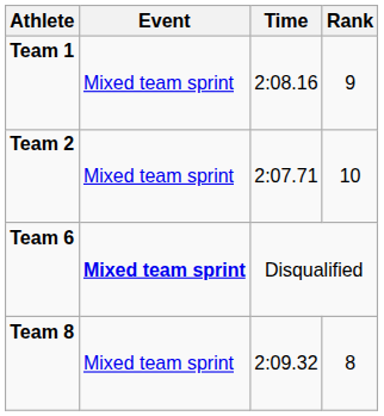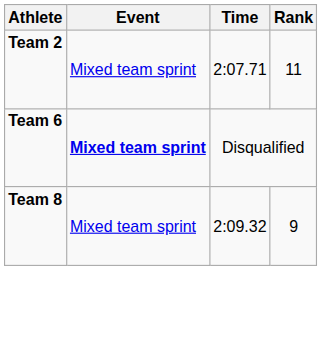- row: Team 1 | Mixed team sprint | 2:08.16 | 9
Team 2 | Rank: 10 -> 11
Team 8 | Rank: 8 -> 9
